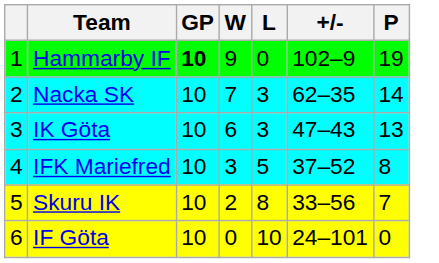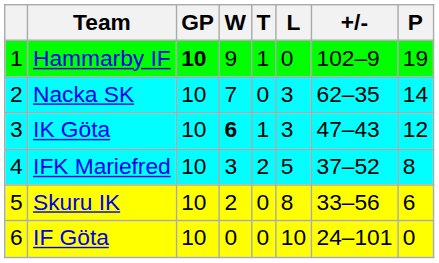+ column: T | 1 | 0 | 1 | 2 | 0 | 0
IK Göta | W: normal -> bold
IK Göta | P: 13 -> 12
Skuru IK | P: 7 -> 6
